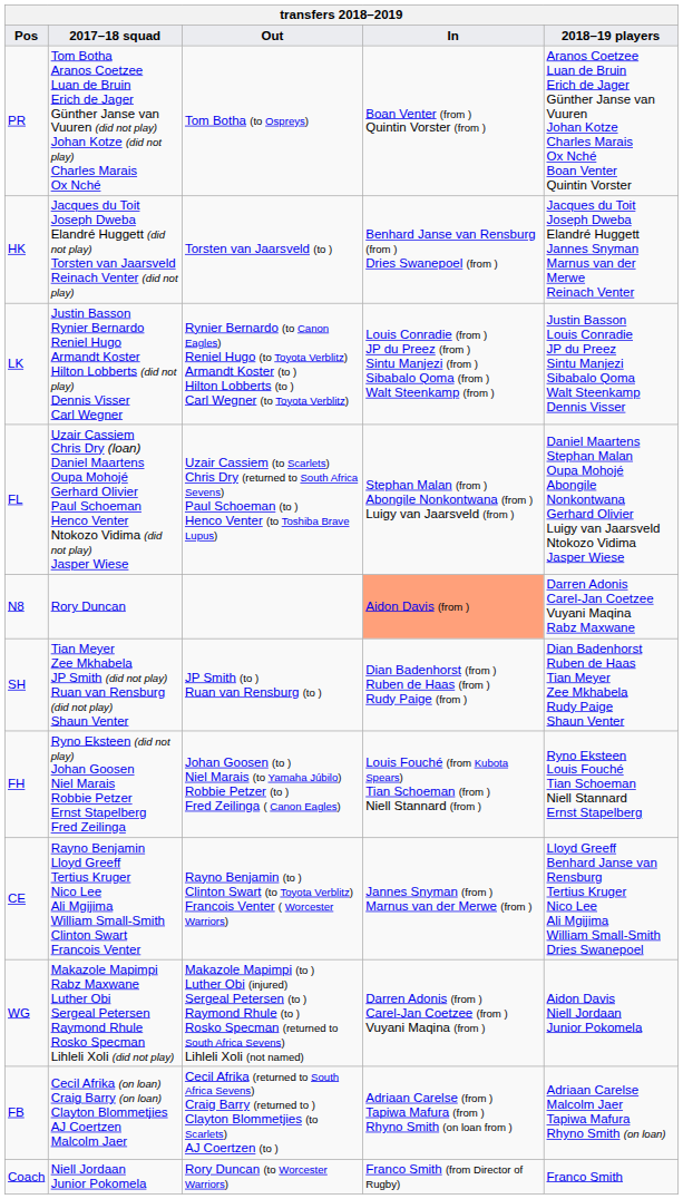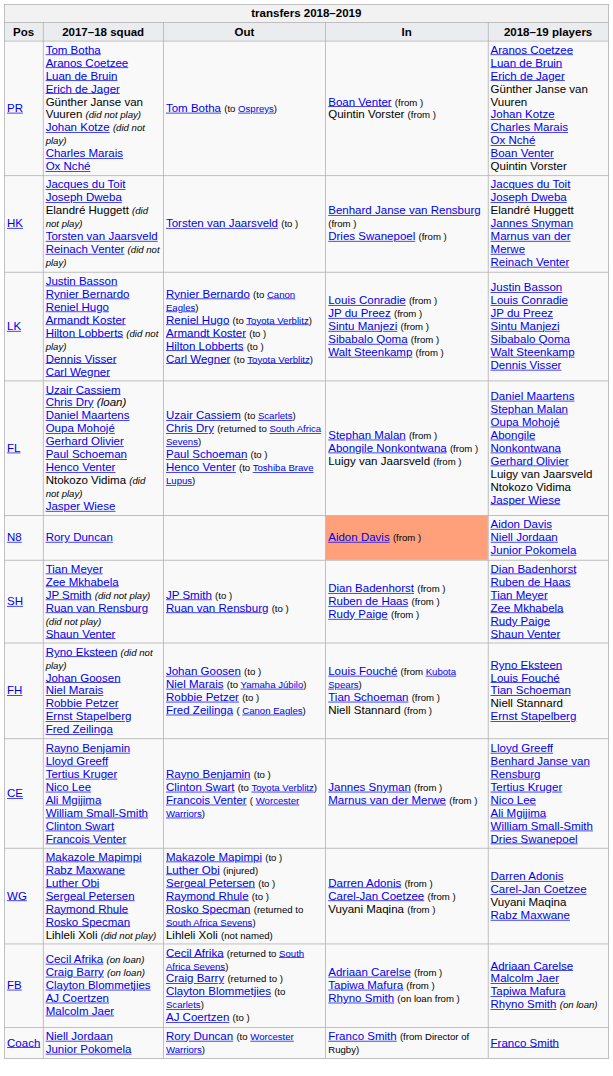N8 | 2018–19 players: Darren Adonis Carel-Jan Coetzee Vuyani Maqina Rabz Maxwane -> Aidon Davis Niell Jordaan Junior Pokomela
WG | 2018–19 players: Aidon Davis Niell Jordaan Junior Pokomela -> Darren Adonis Carel-Jan Coetzee Vuyani Maqina Rabz Maxwane
